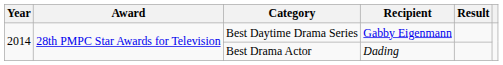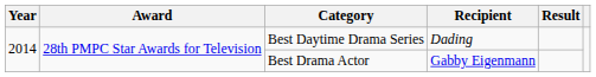Best Daytime Drama Series | Recipient: Gabby Eigenmann -> Dading
Best Drama Actor | Recipient: Dading -> Gabby Eigenmann
